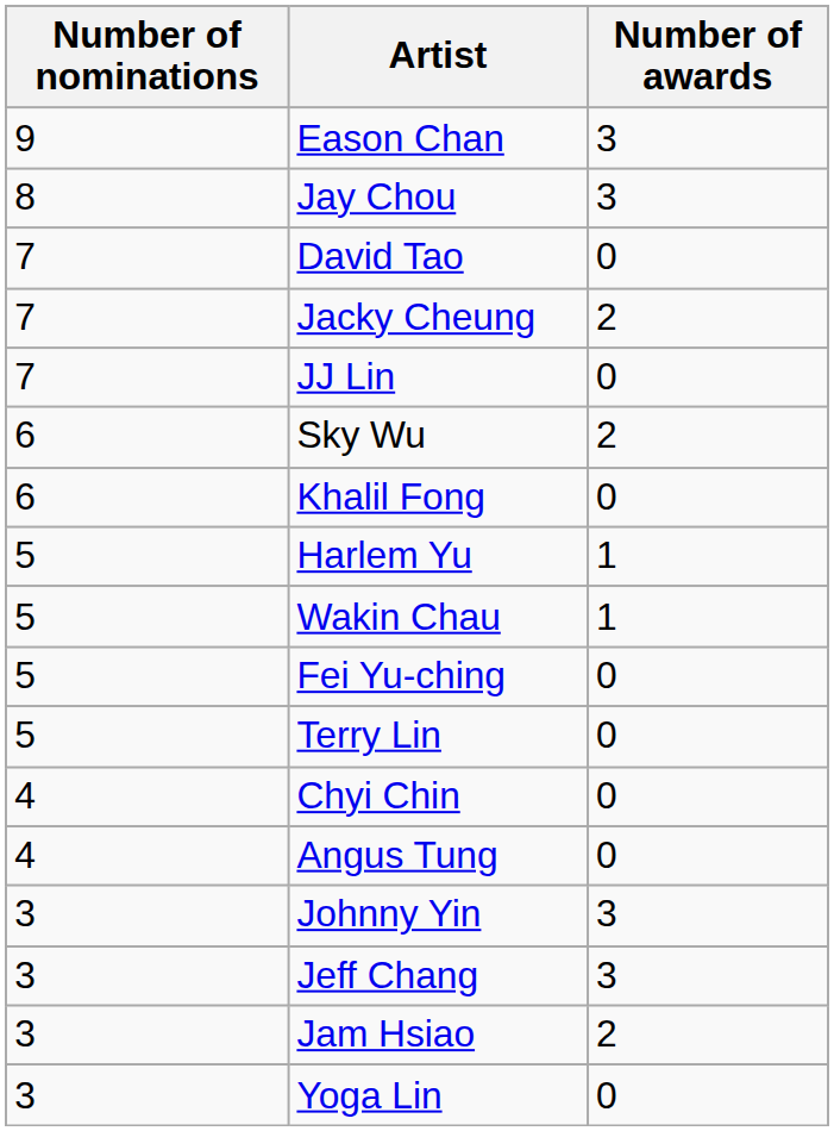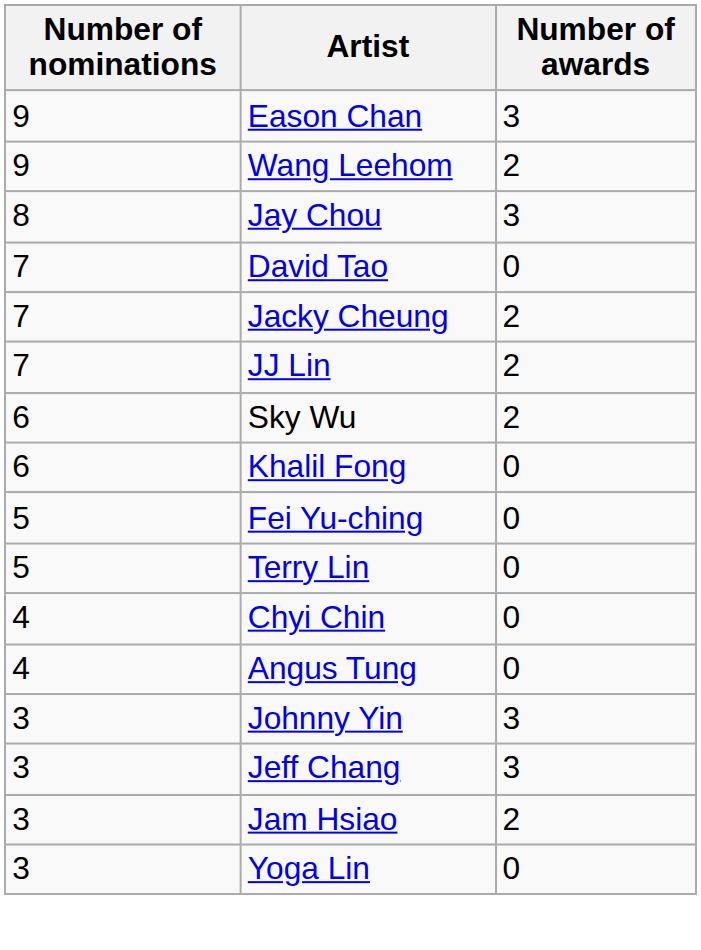+ row: 9 | Wang Leehom | 2
JJ Lin | Number of awards: 0 -> 2
- row: 5 | Harlem Yu | 1
- row: 5 | Wakin Chau | 1
